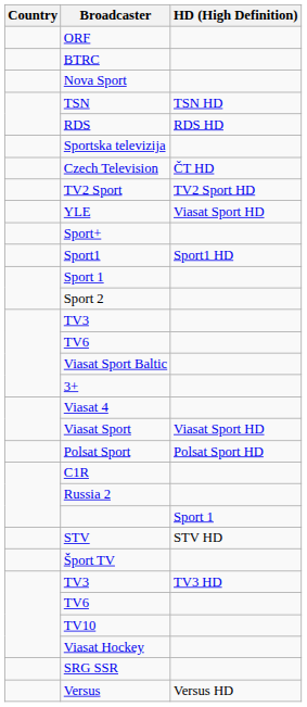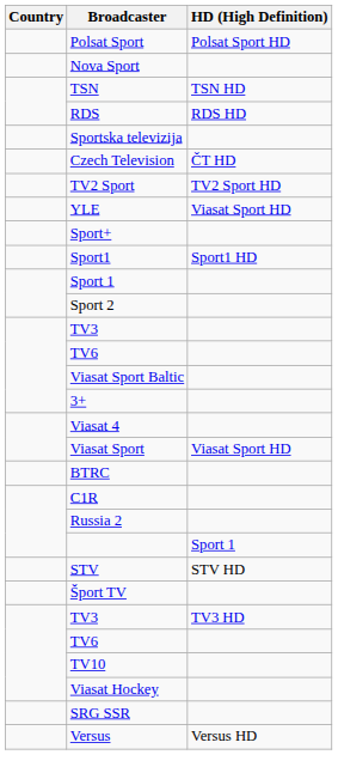- row: ORF
rows swapped: BTRC <-> Polsat Sport
